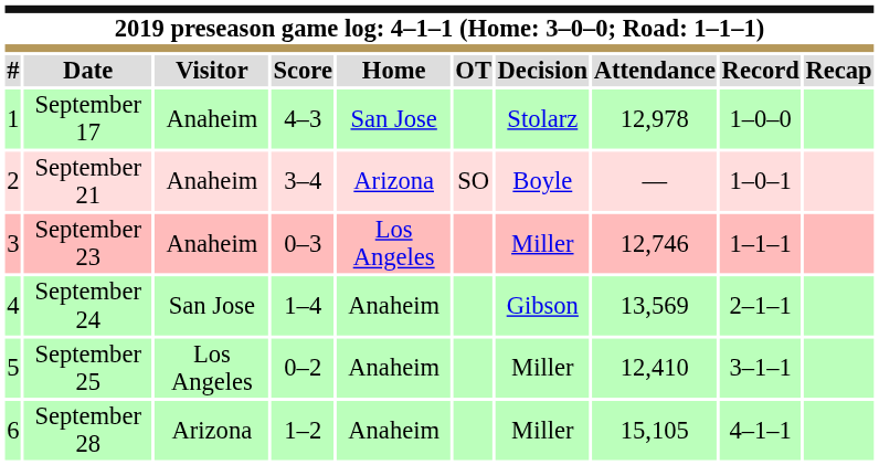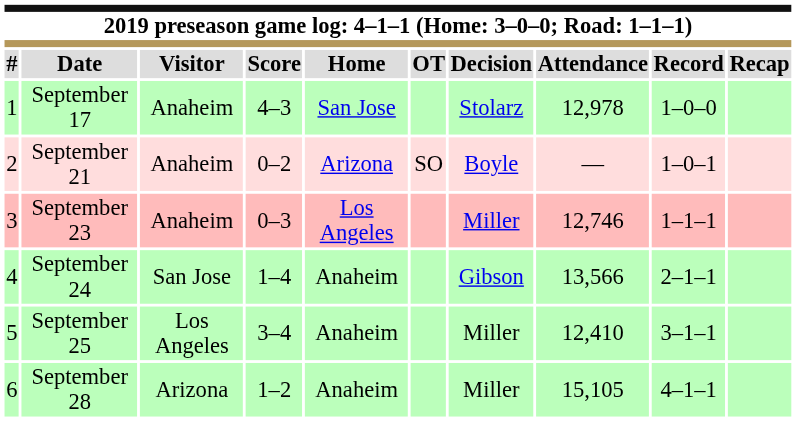September 21 | Score: 3–4 -> 0–2
September 24 | Attendance: 13,569 -> 13,566
September 25 | Score: 0–2 -> 3–4
